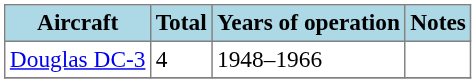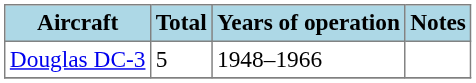Douglas DC-3 | Total: 4 -> 5
